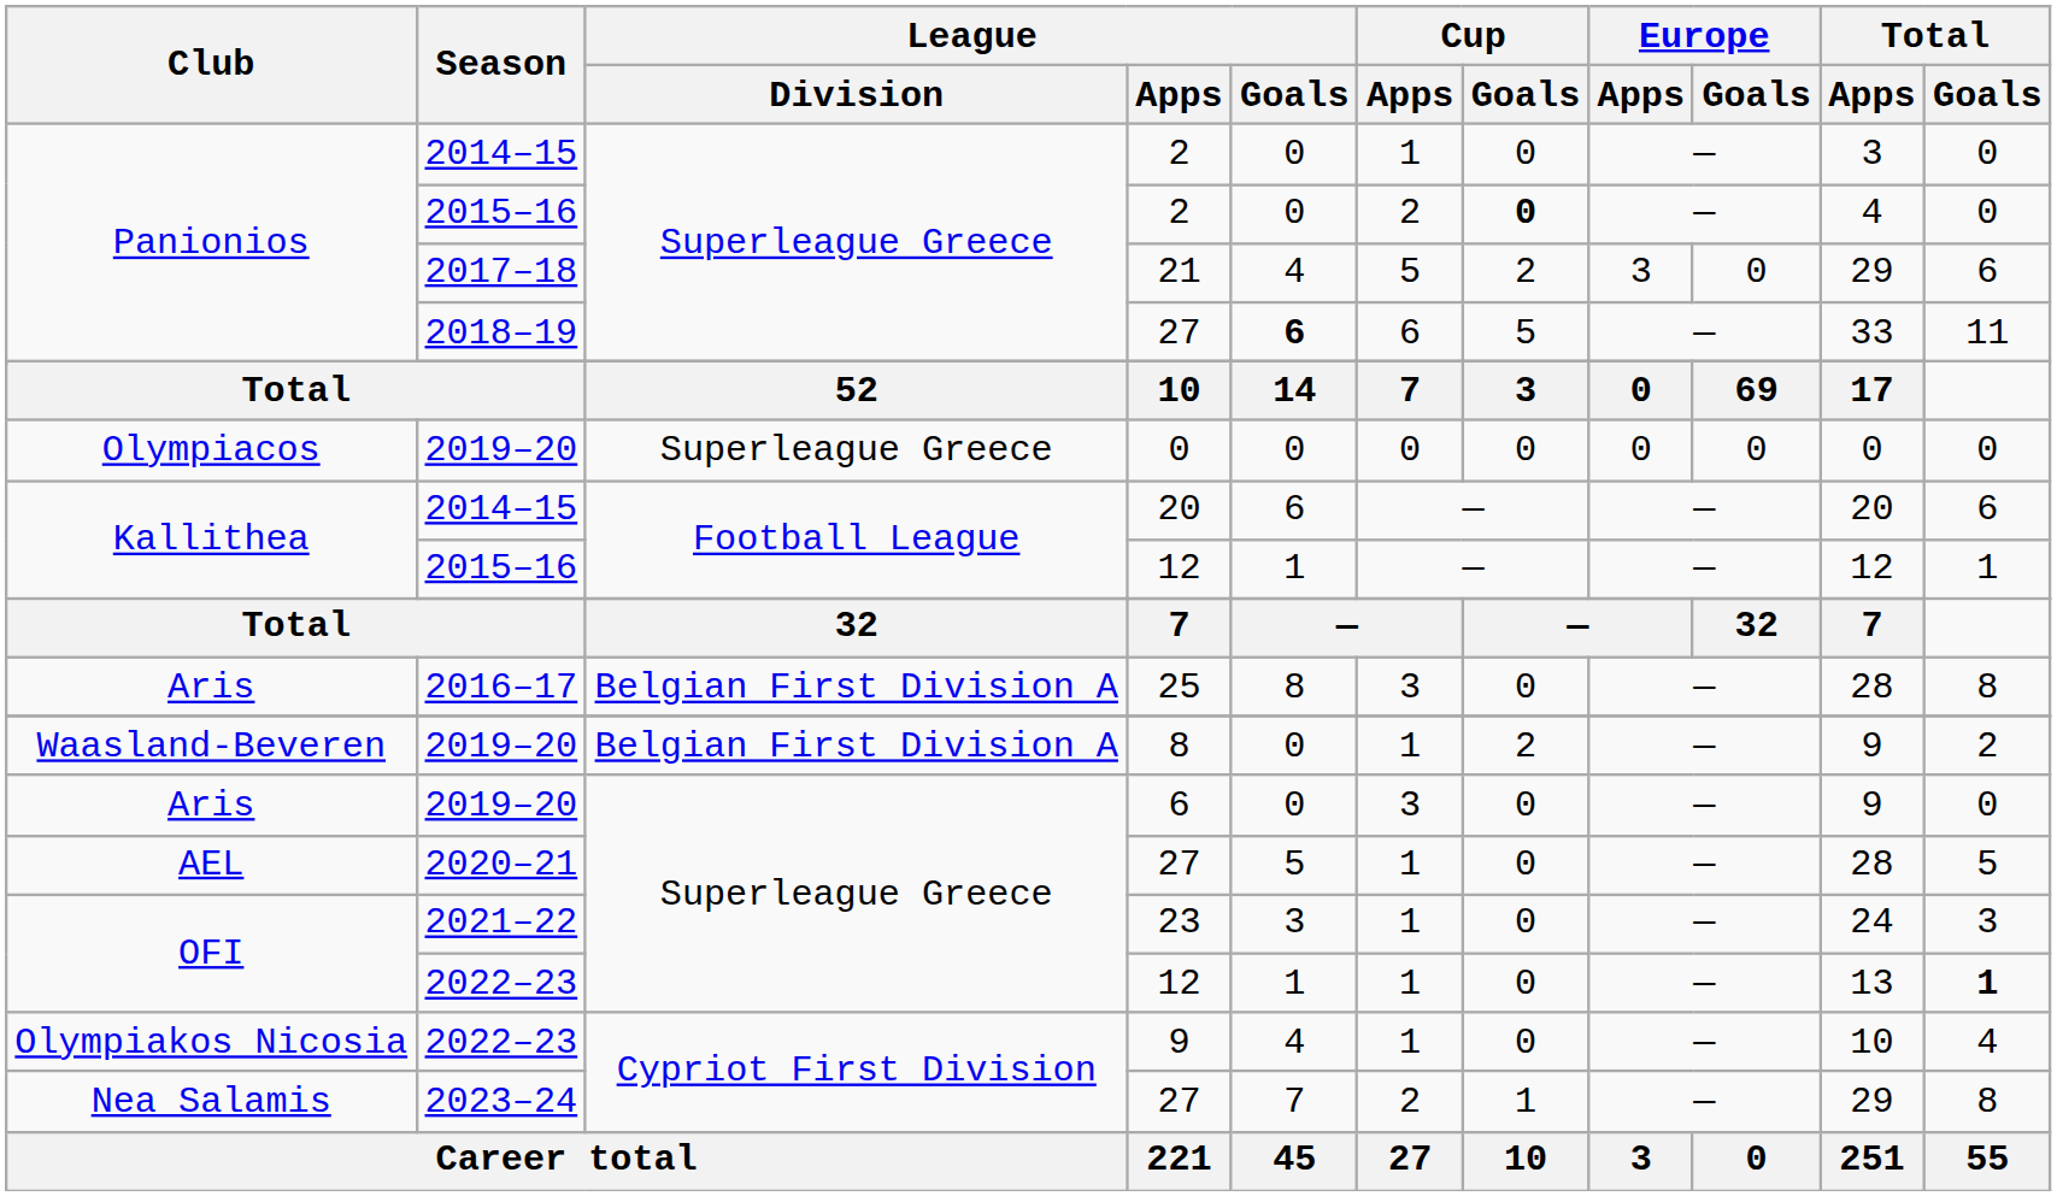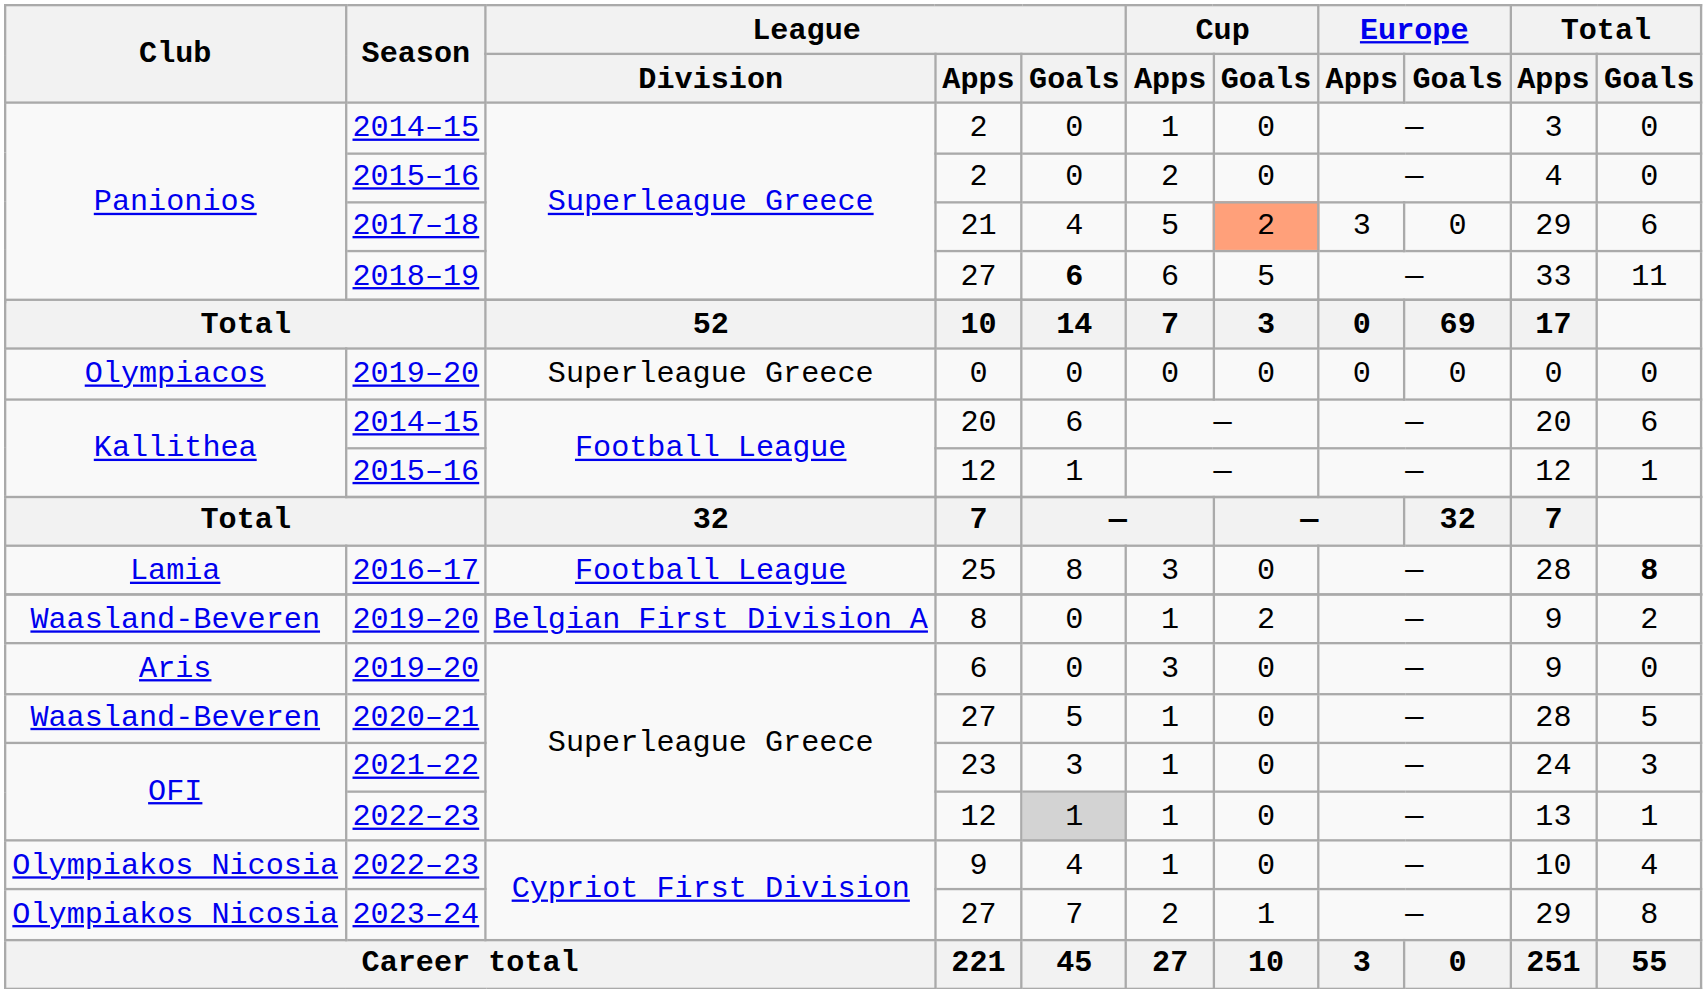2015–16 / 2 | Cup / Goals: bold -> normal
21 | Cup / Goals: no background -> lightsalmon background
25 | Club: Aris -> Lamia
25 | League / Division: Belgian First Division A -> Football League
25 | Total / Goals: normal -> bold
2020–21 / 27 | Club: AEL -> Waasland-Beveren
2022–23 / 12 | League / Goals: no background -> lightgrey background
2022–23 / 12 | Total / Goals: bold -> normal
2023–24 / 27 | Club: Nea Salamis -> Olympiakos Nicosia
